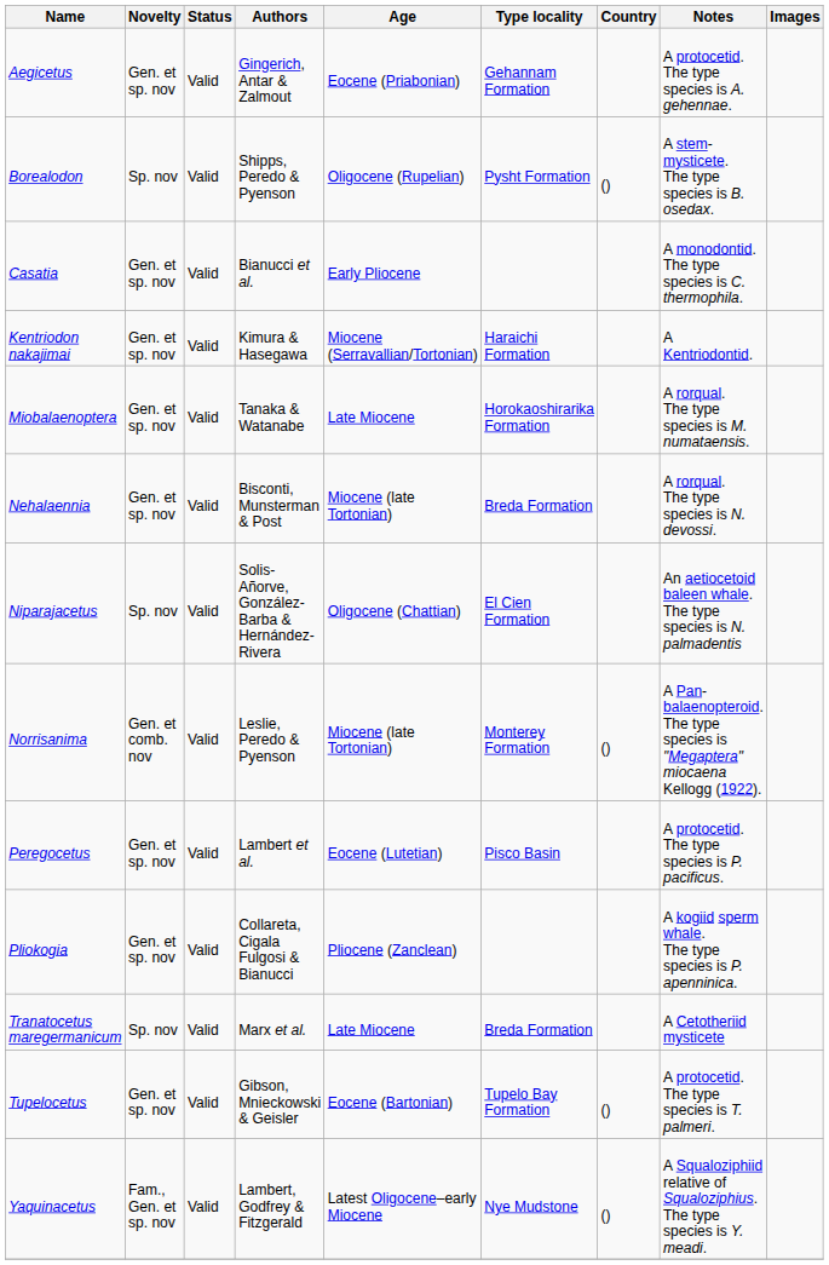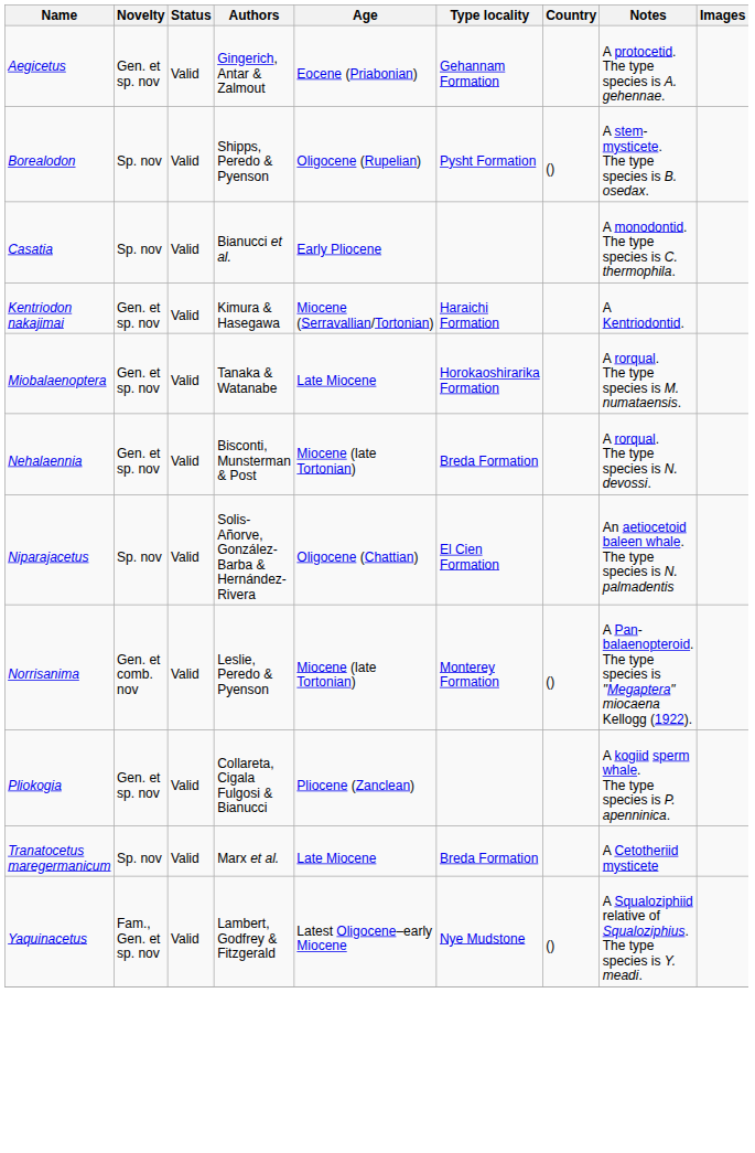Casatia | Novelty: Gen. et sp. nov -> Sp. nov
- row: Peregocetus | Gen. et sp. nov | Valid | Lambert et al. | Eocene (Lutetian) | Pisco Basin | A protocetid. The type species is P. pacificus.
- row: Tupelocetus | Gen. et sp. nov | Valid | Gibson, Mnieckowski & Geisler | Eocene (Bartonian) | Tupelo Bay Formation | () | A protocetid. The type species is T. palmeri.
